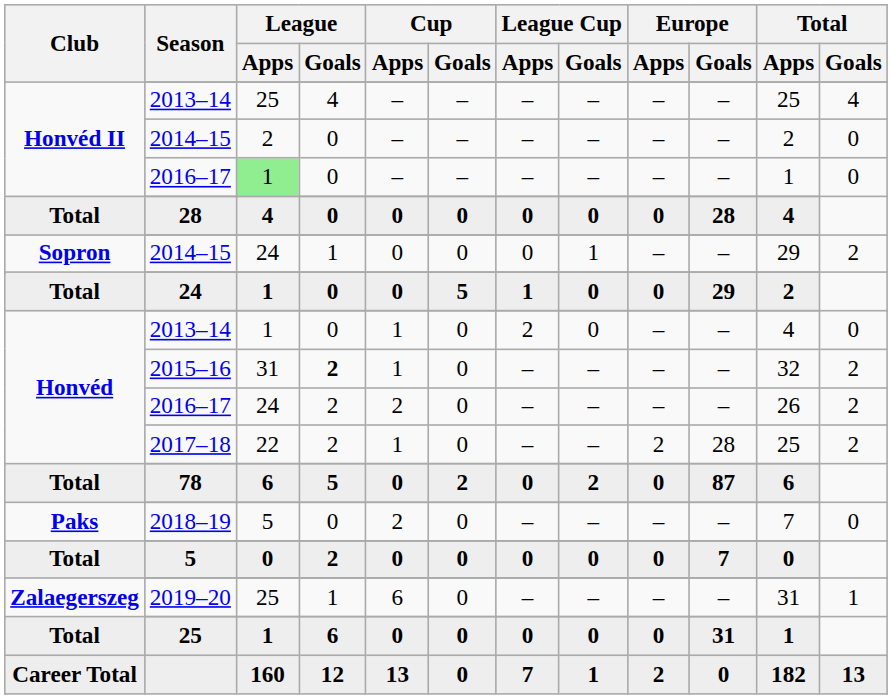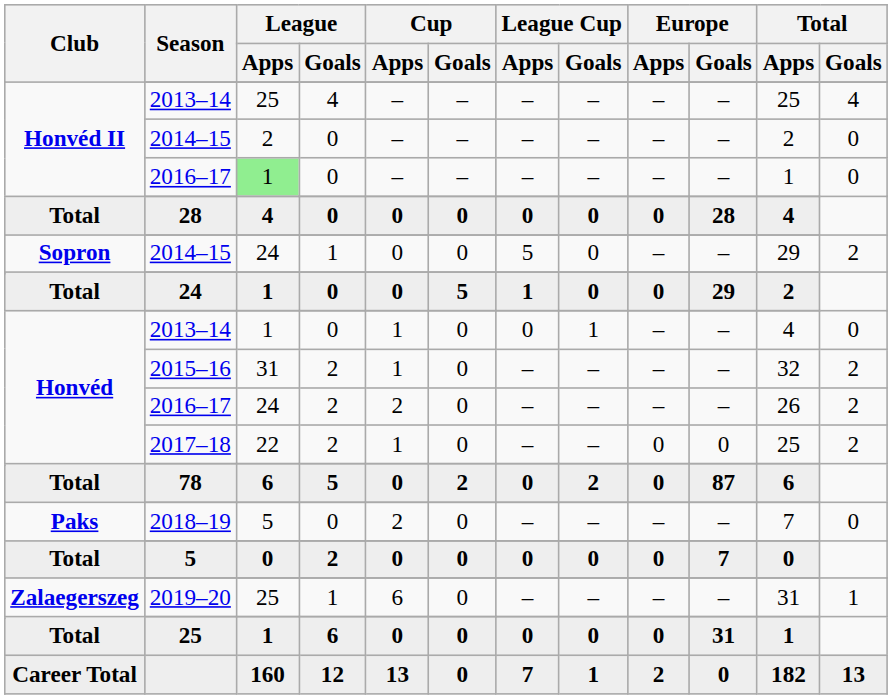Sopron / 2014–15 | League Cup / Apps: 0 -> 5
Sopron / 2014–15 | League Cup / Goals: 1 -> 0
Honvéd / 2013–14 | League Cup / Apps: 2 -> 0
Honvéd / 2013–14 | League Cup / Goals: 0 -> 1
2015–16 | League / Goals: bold -> normal
2017–18 | Europe / Apps: 2 -> 0
2017–18 | Europe / Goals: 28 -> 0
